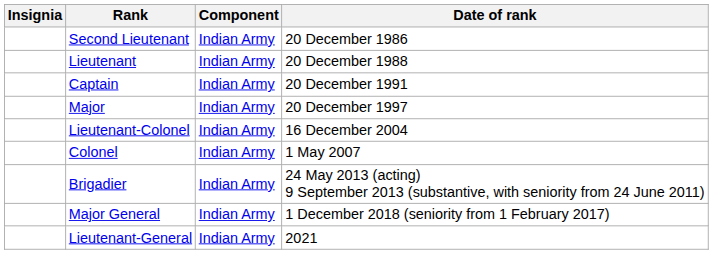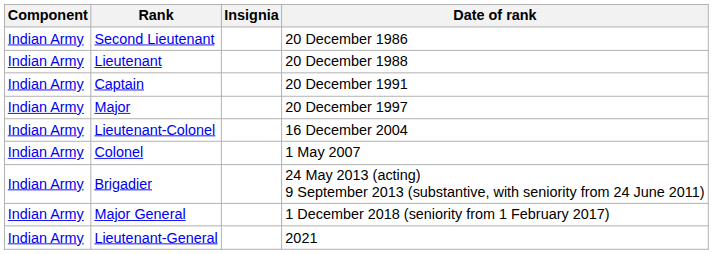columns swapped: Insignia <-> Component
